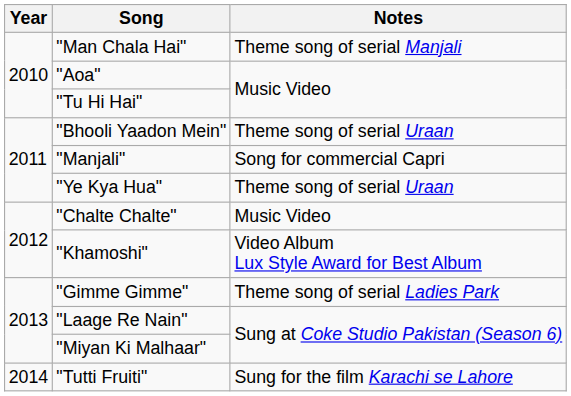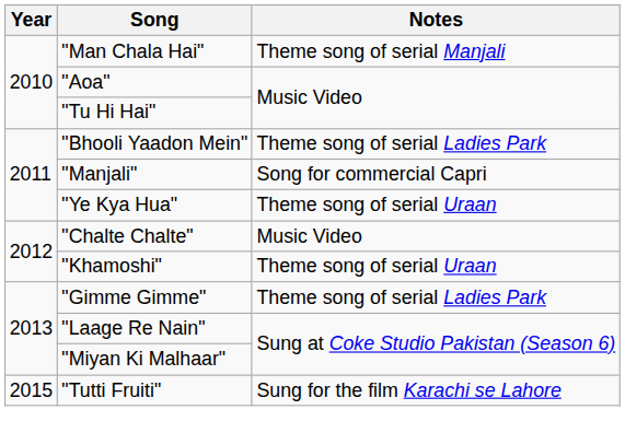"Bhooli Yaadon Mein" | Notes: Theme song of serial Uraan -> Theme song of serial Ladies Park
"Khamoshi" | Notes: Video Album Lux Style Award for Best Album -> Theme song of serial Uraan
"Tutti Fruiti" | Year: 2014 -> 2015
